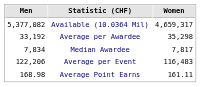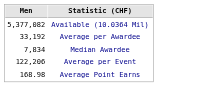- column: Women | 4,659,317 | 35,298 | 7,817 | 116,483 | 161.11
